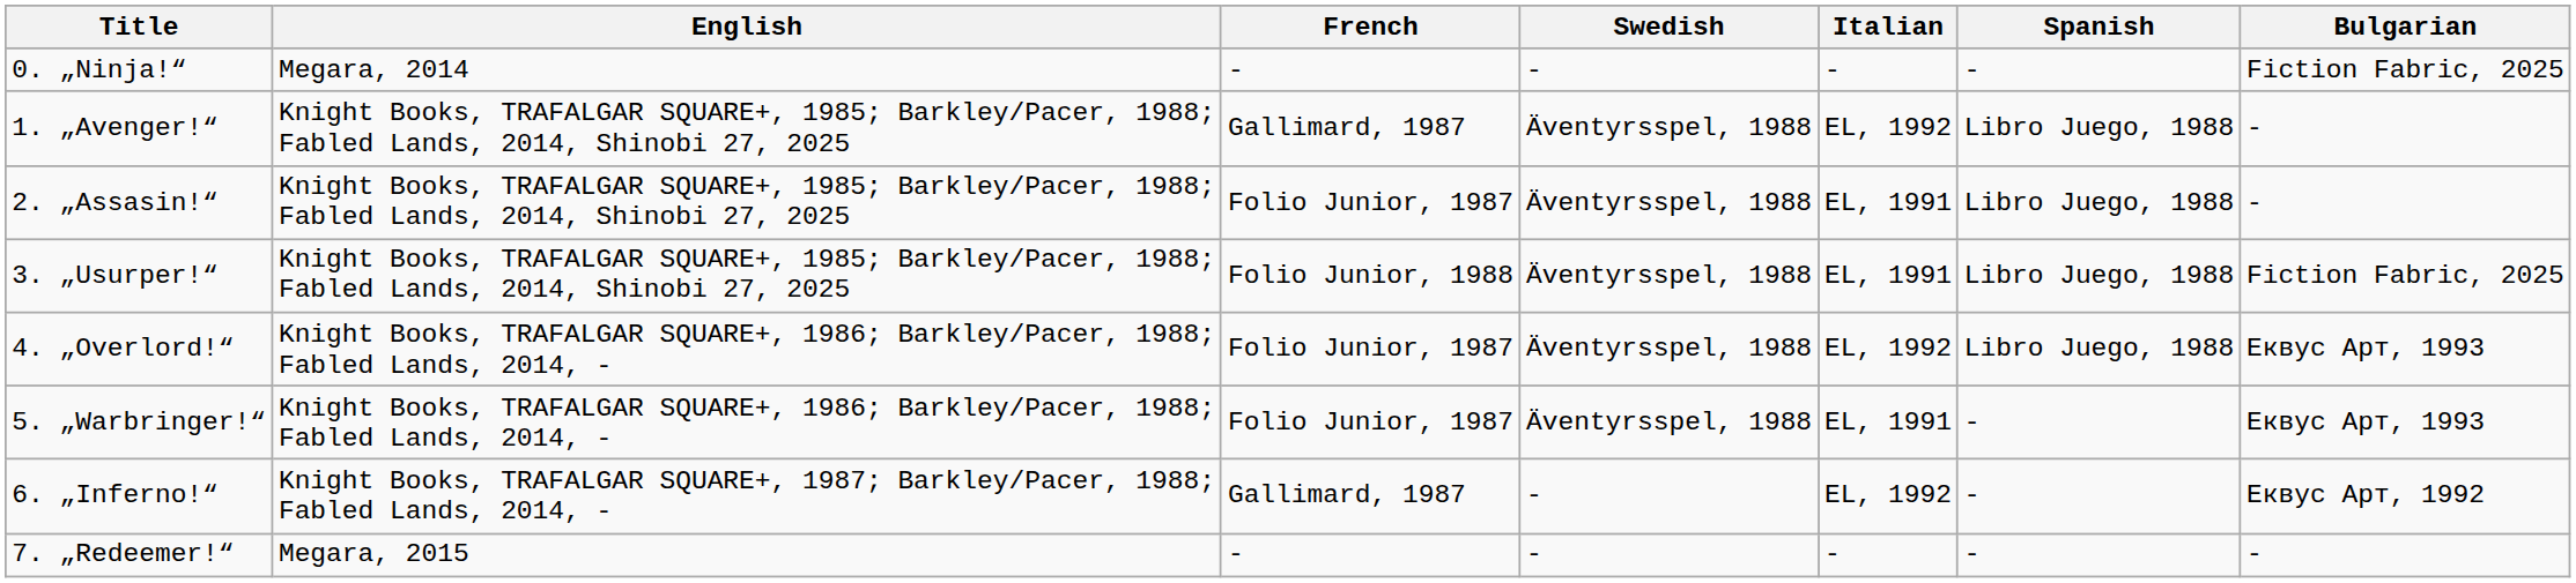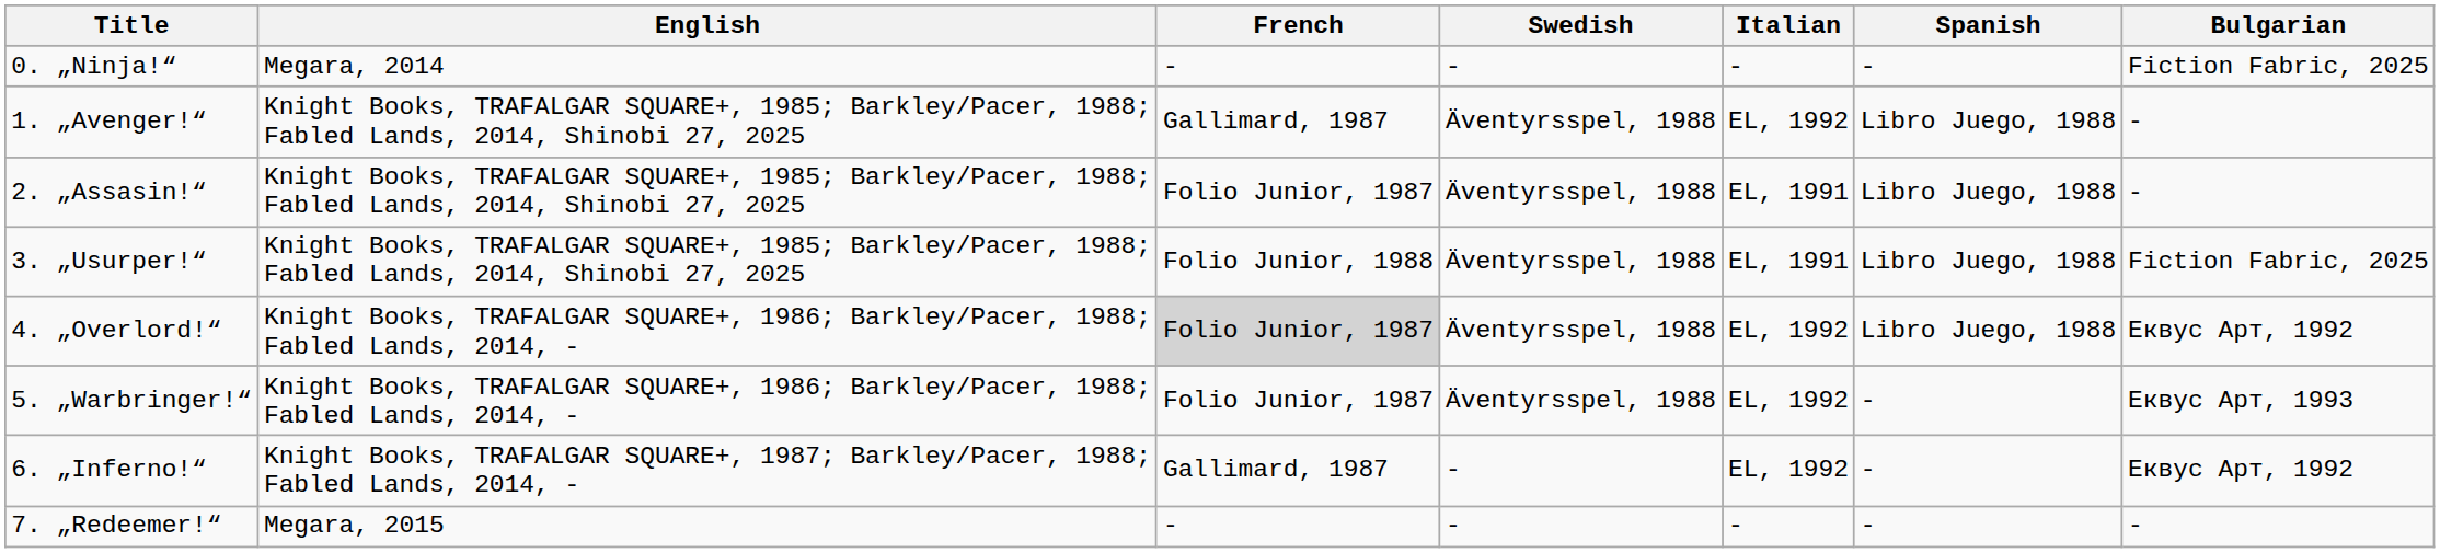4. „Overlord!“ | French: no background -> lightgrey background
4. „Overlord!“ | Bulgarian: Еквус Арт, 1993 -> Еквус Арт, 1992
5. „Warbringer!“ | Italian: EL, 1991 -> EL, 1992
